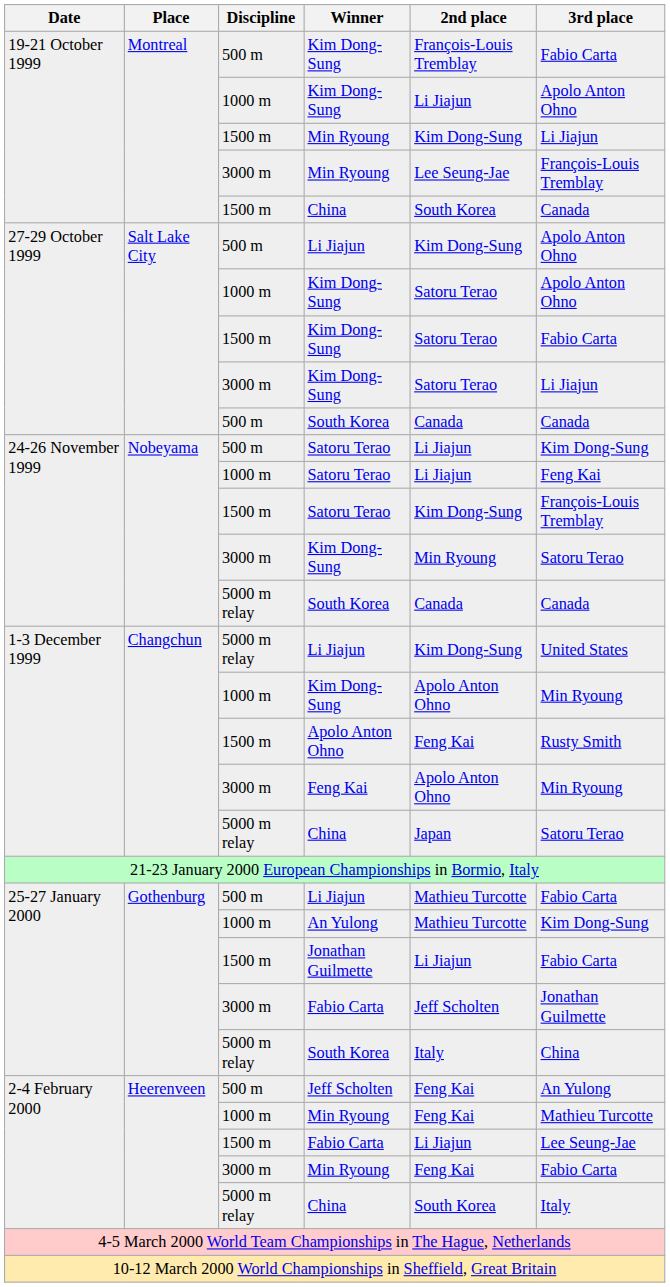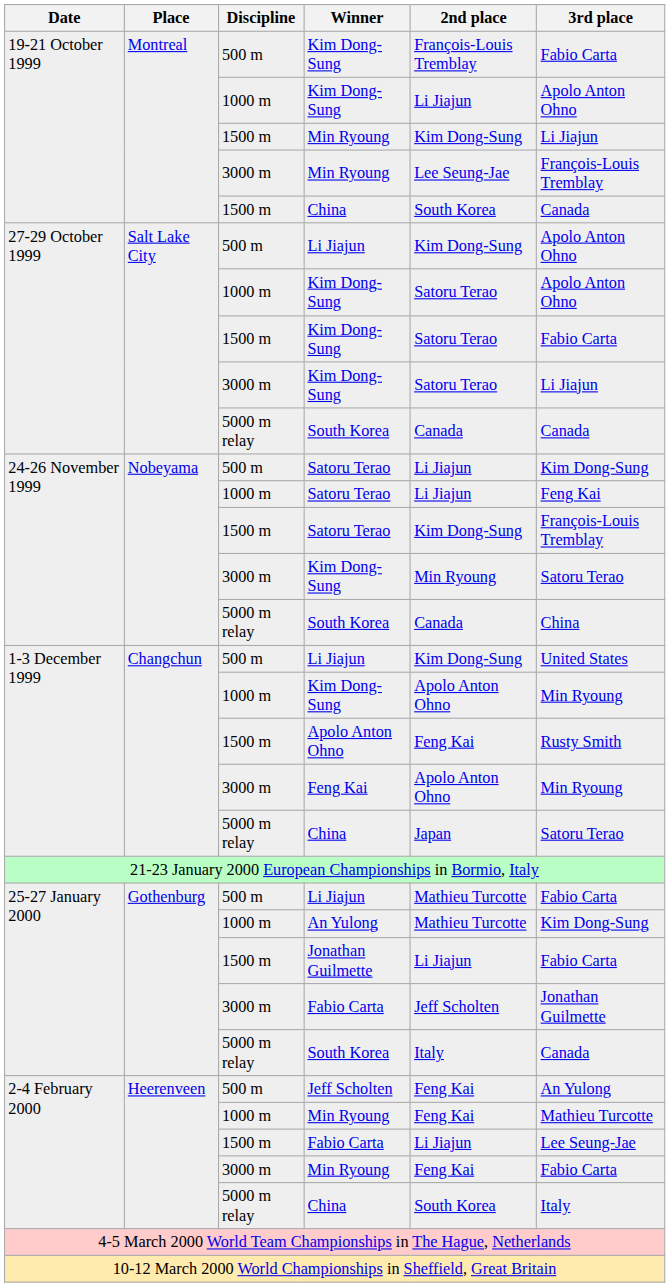27-29 October 1999 / South Korea | Discipline: 500 m -> 5000 m relay
24-26 November 1999 / South Korea | 3rd place: Canada -> China
1-3 December 1999 / Li Jiajun | Discipline: 5000 m relay -> 500 m
25-27 January 2000 / South Korea | 3rd place: China -> Canada
